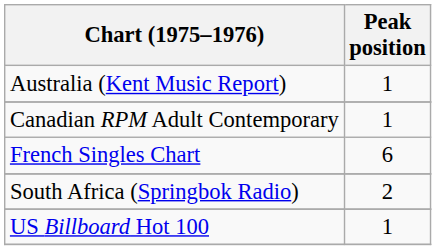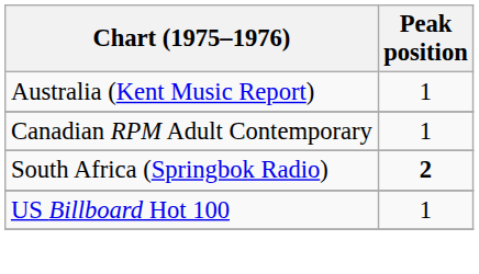- row: French Singles Chart | 6
South Africa (Springbok Radio) | Peak position: normal -> bold
